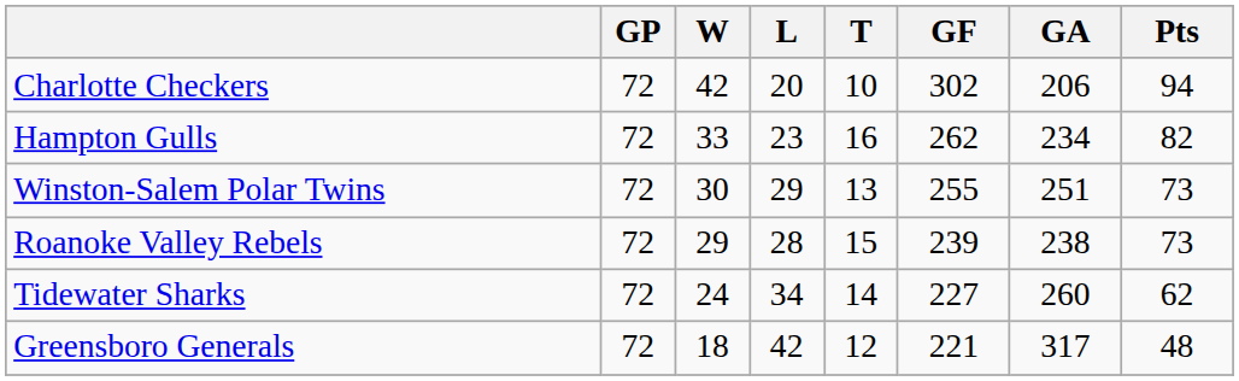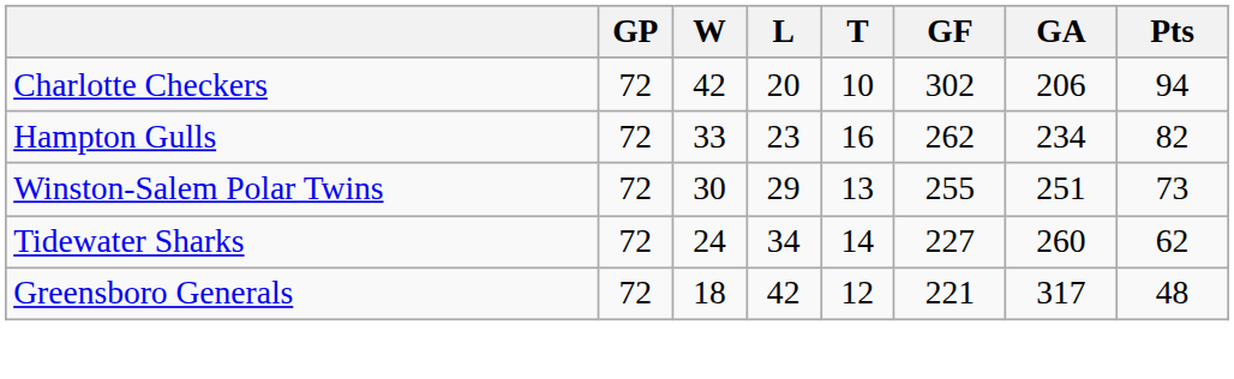- row: Roanoke Valley Rebels | 72 | 29 | 28 | 15 | 239 | 238 | 73
